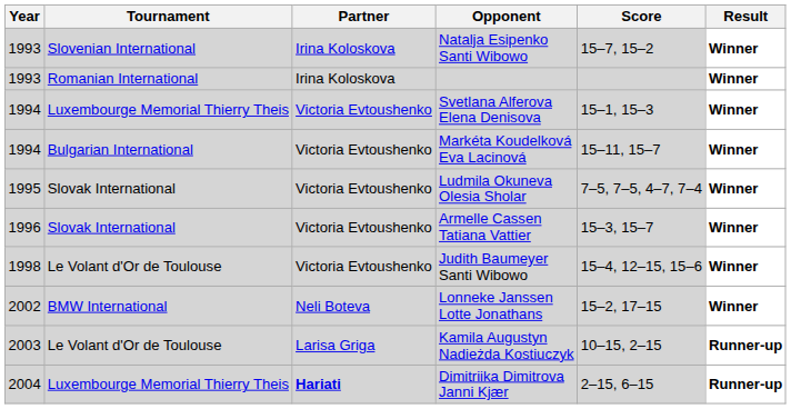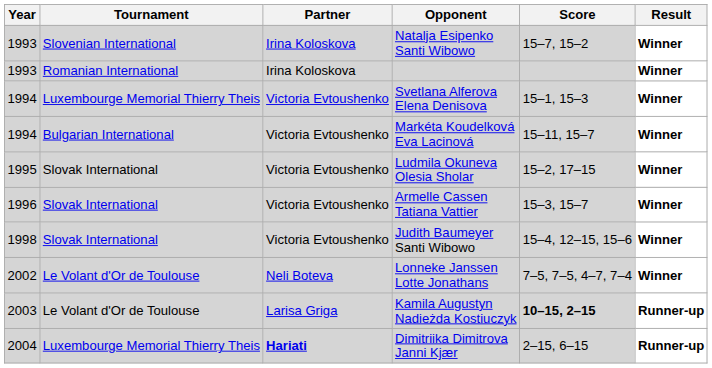Ludmila Okuneva Olesia Sholar | Score: 7–5, 7–5, 4–7, 7–4 -> 15–2, 17–15
Judith Baumeyer Santi Wibowo | Tournament: Le Volant d'Or de Toulouse -> Slovak International
Lonneke Janssen Lotte Jonathans | Tournament: BMW International -> Le Volant d'Or de Toulouse
Lonneke Janssen Lotte Jonathans | Score: 15–2, 17–15 -> 7–5, 7–5, 4–7, 7–4
Kamila Augustyn Nadieżda Kostiuczyk | Score: normal -> bold
